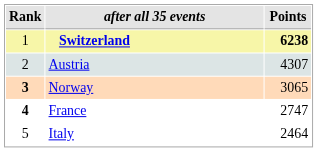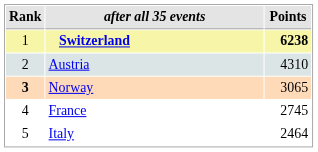Austria | Points: 4307 -> 4310
France | Rank: bold -> normal
France | Points: 2747 -> 2745
